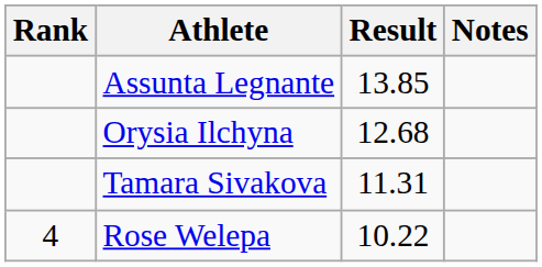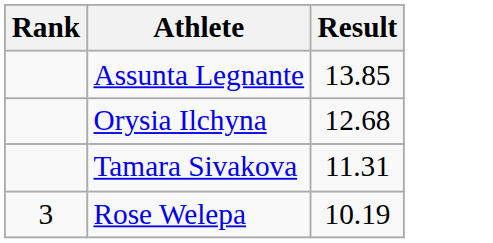- column: Notes
Rose Welepa | Rank: 4 -> 3
Rose Welepa | Result: 10.22 -> 10.19
